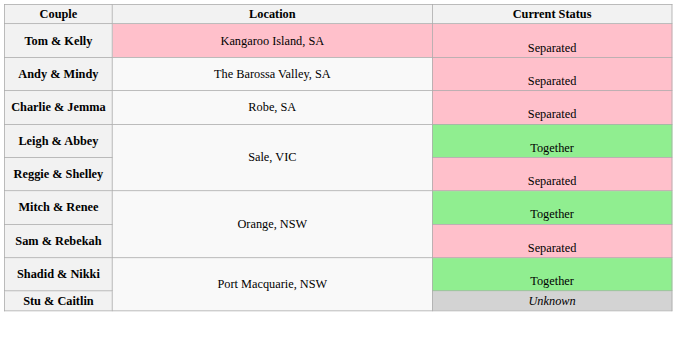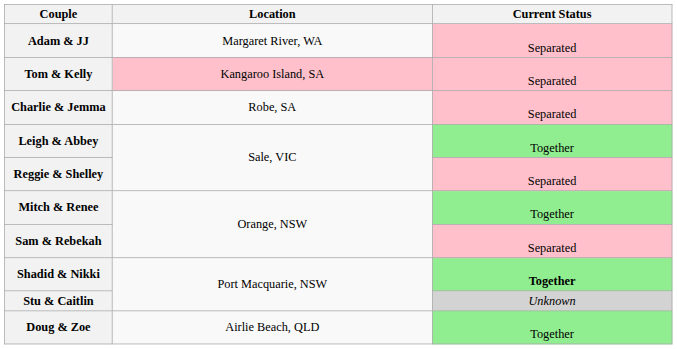+ row: Adam & JJ | Margaret River, WA | Separated
- row: Andy & Mindy | The Barossa Valley, SA | Separated
Shadid & Nikki | Current Status: normal -> bold
+ row: Doug & Zoe | Airlie Beach, QLD | Together
